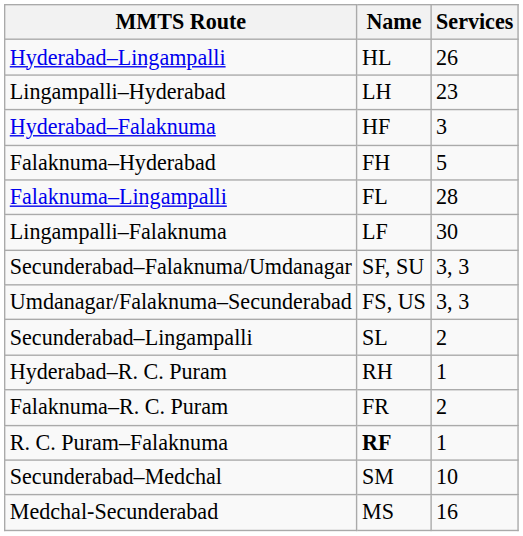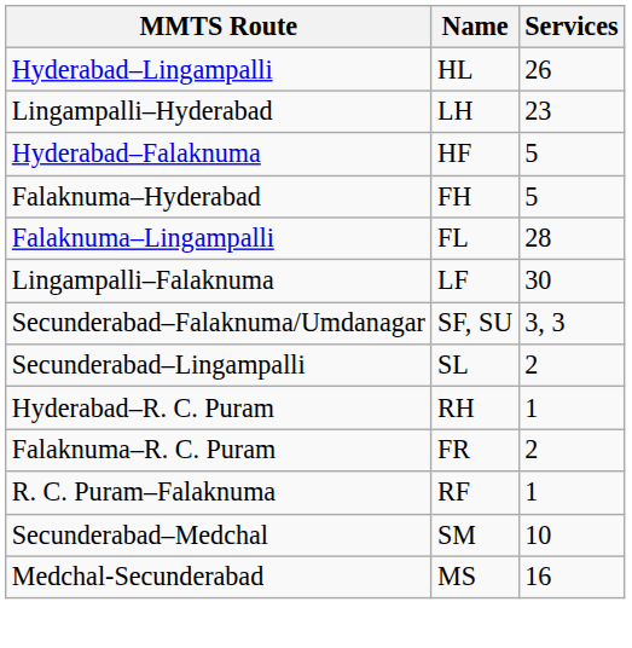Hyderabad–Falaknuma | Services: 3 -> 5
- row: Umdanagar/Falaknuma–Secunderabad | FS, US | 3, 3
R. C. Puram–Falaknuma | Name: bold -> normal
